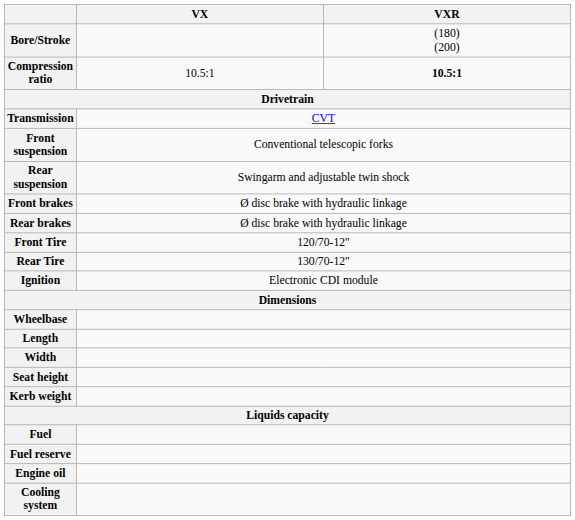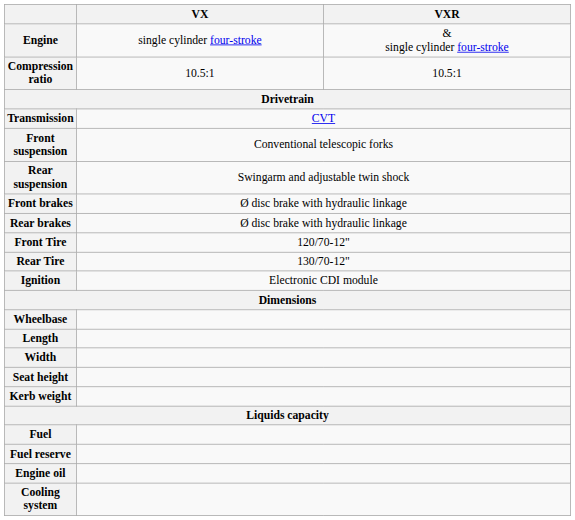+ row: Engine | single cylinder four-stroke | & single cylinder four-stroke
- row: Bore/Stroke | (180) (200)
Compression ratio | VXR: bold -> normal
